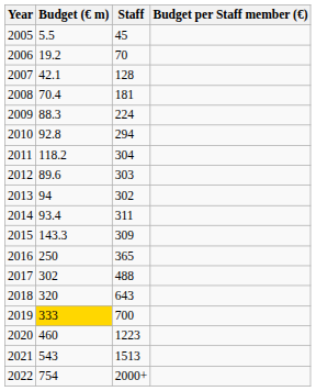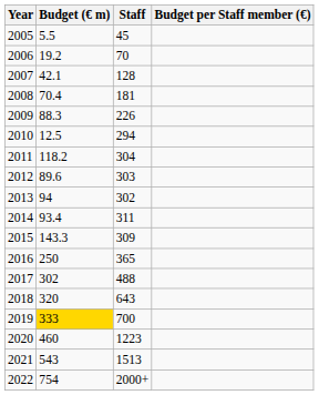2009 | Staff: 224 -> 226
2010 | Budget (€ m): 92.8 -> 12.5
